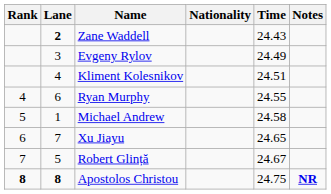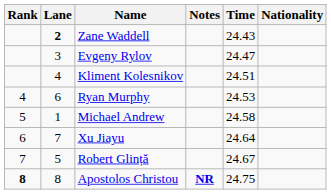columns swapped: Nationality <-> Notes
Evgeny Rylov | Time: 24.49 -> 24.47
Ryan Murphy | Time: 24.55 -> 24.53
Xu Jiayu | Time: 24.65 -> 24.64
Apostolos Christou | Lane: bold -> normal
